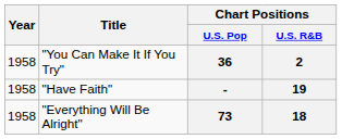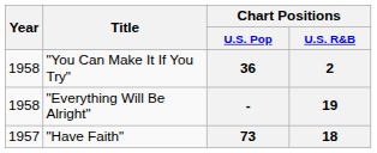- | Title: "Have Faith" -> "Everything Will Be Alright"
73 | Year: 1958 -> 1957
73 | Title: "Everything Will Be Alright" -> "Have Faith"
